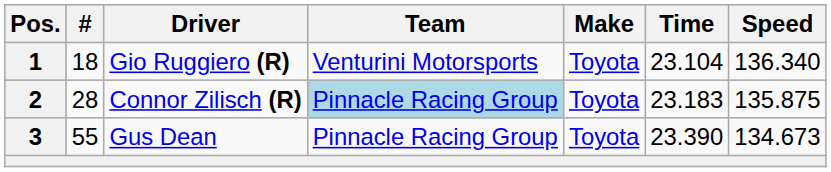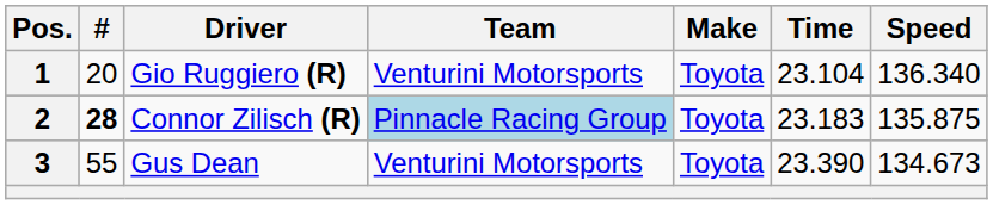1 | #: 18 -> 20
2 | #: normal -> bold
3 | Team: Pinnacle Racing Group -> Venturini Motorsports
